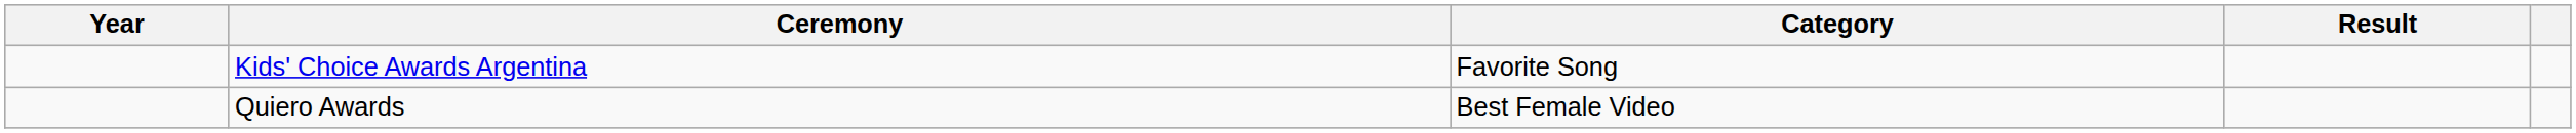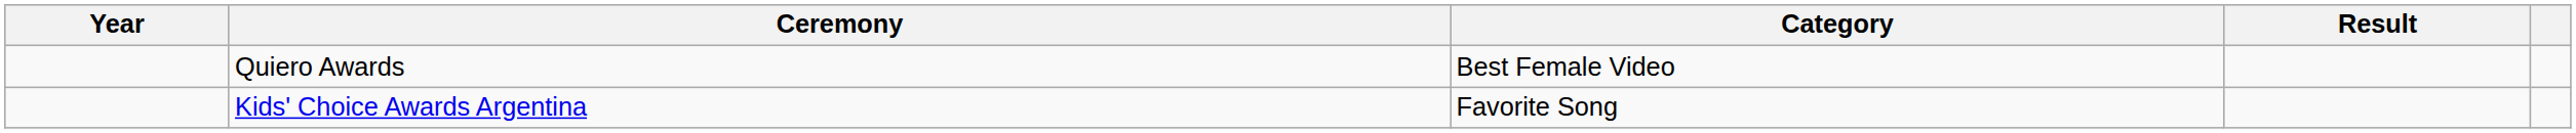rows swapped: Kids' Choice Awards Argentina <-> Quiero Awards
